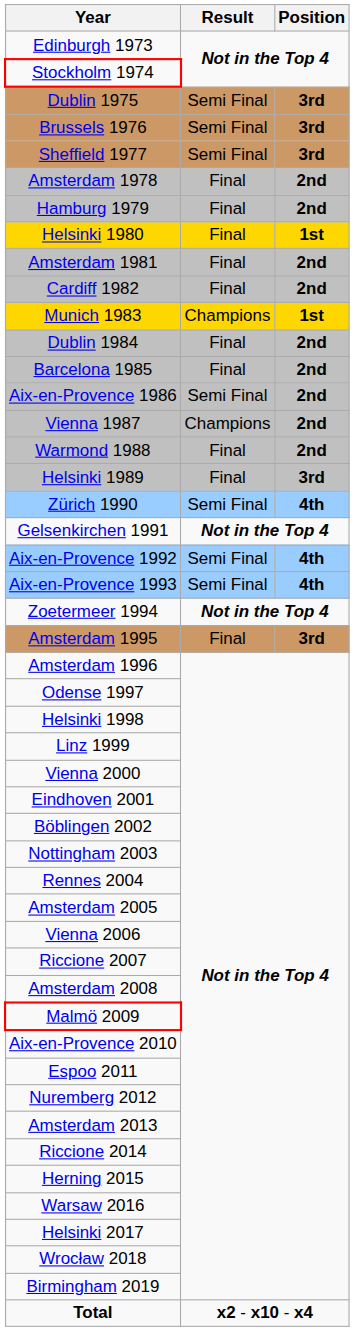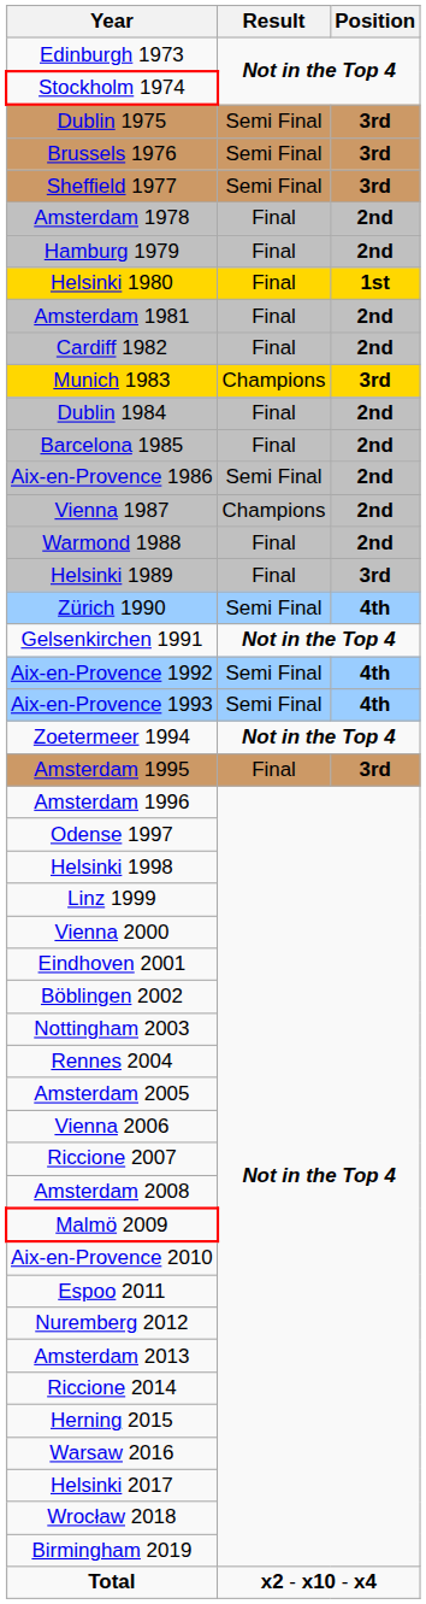Munich 1983 | Position: 1st -> 3rd
